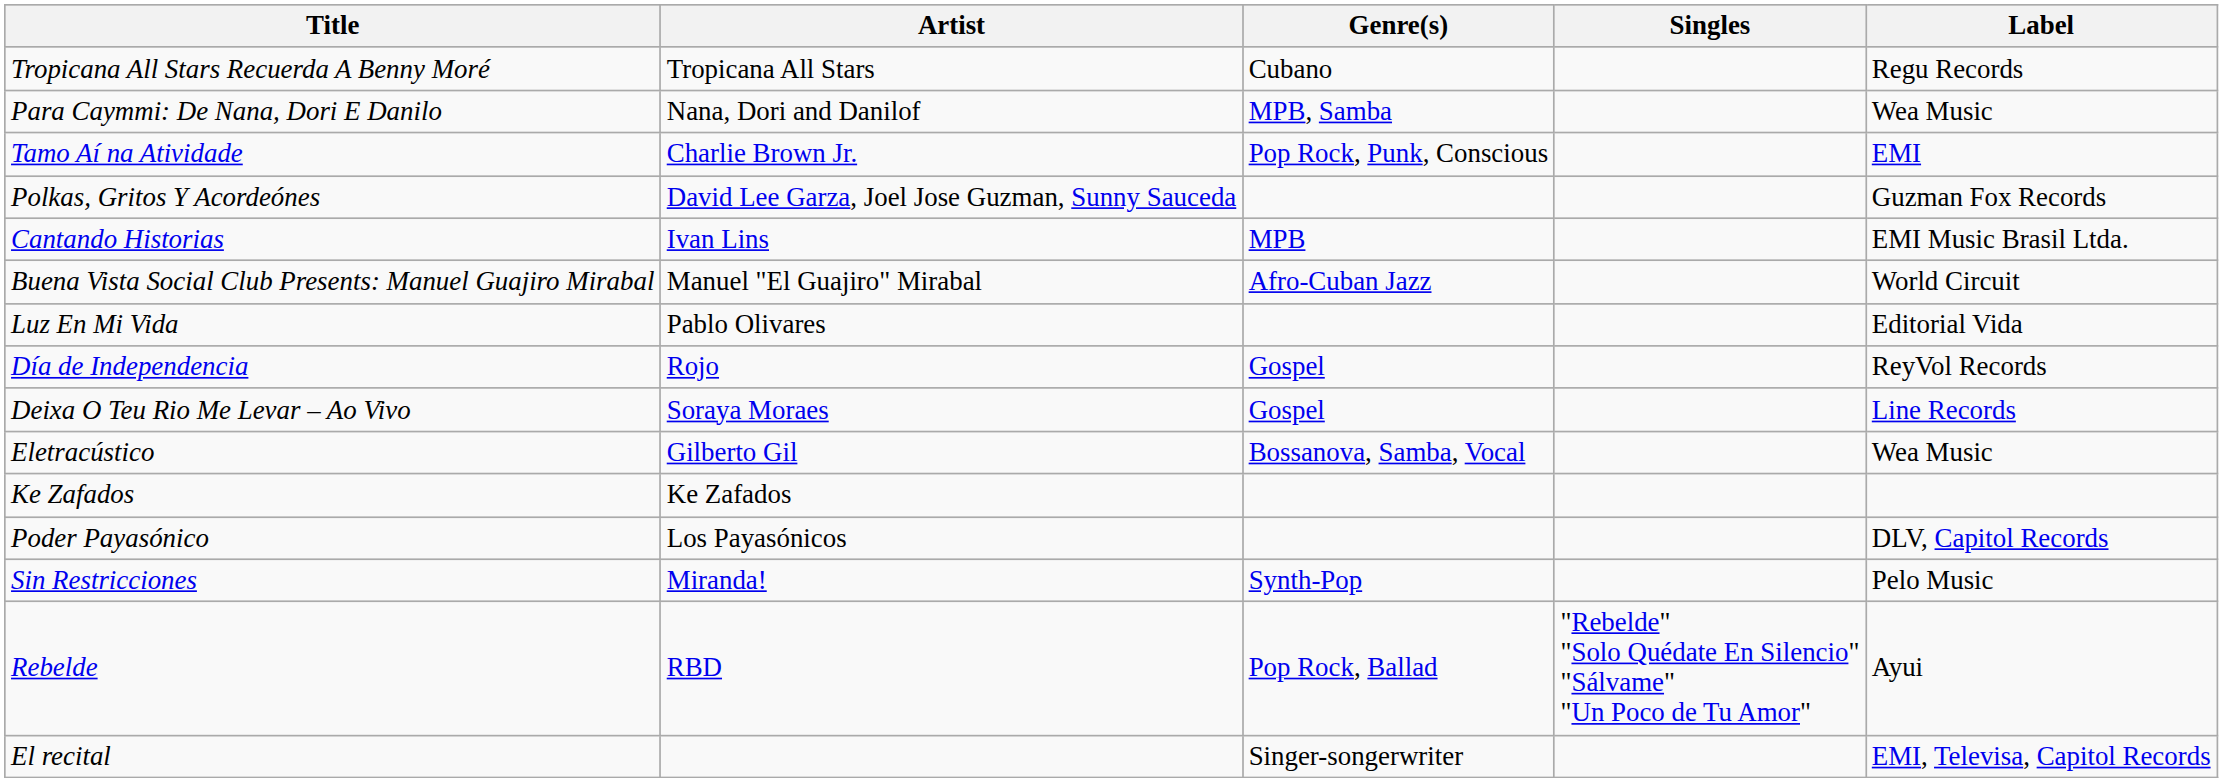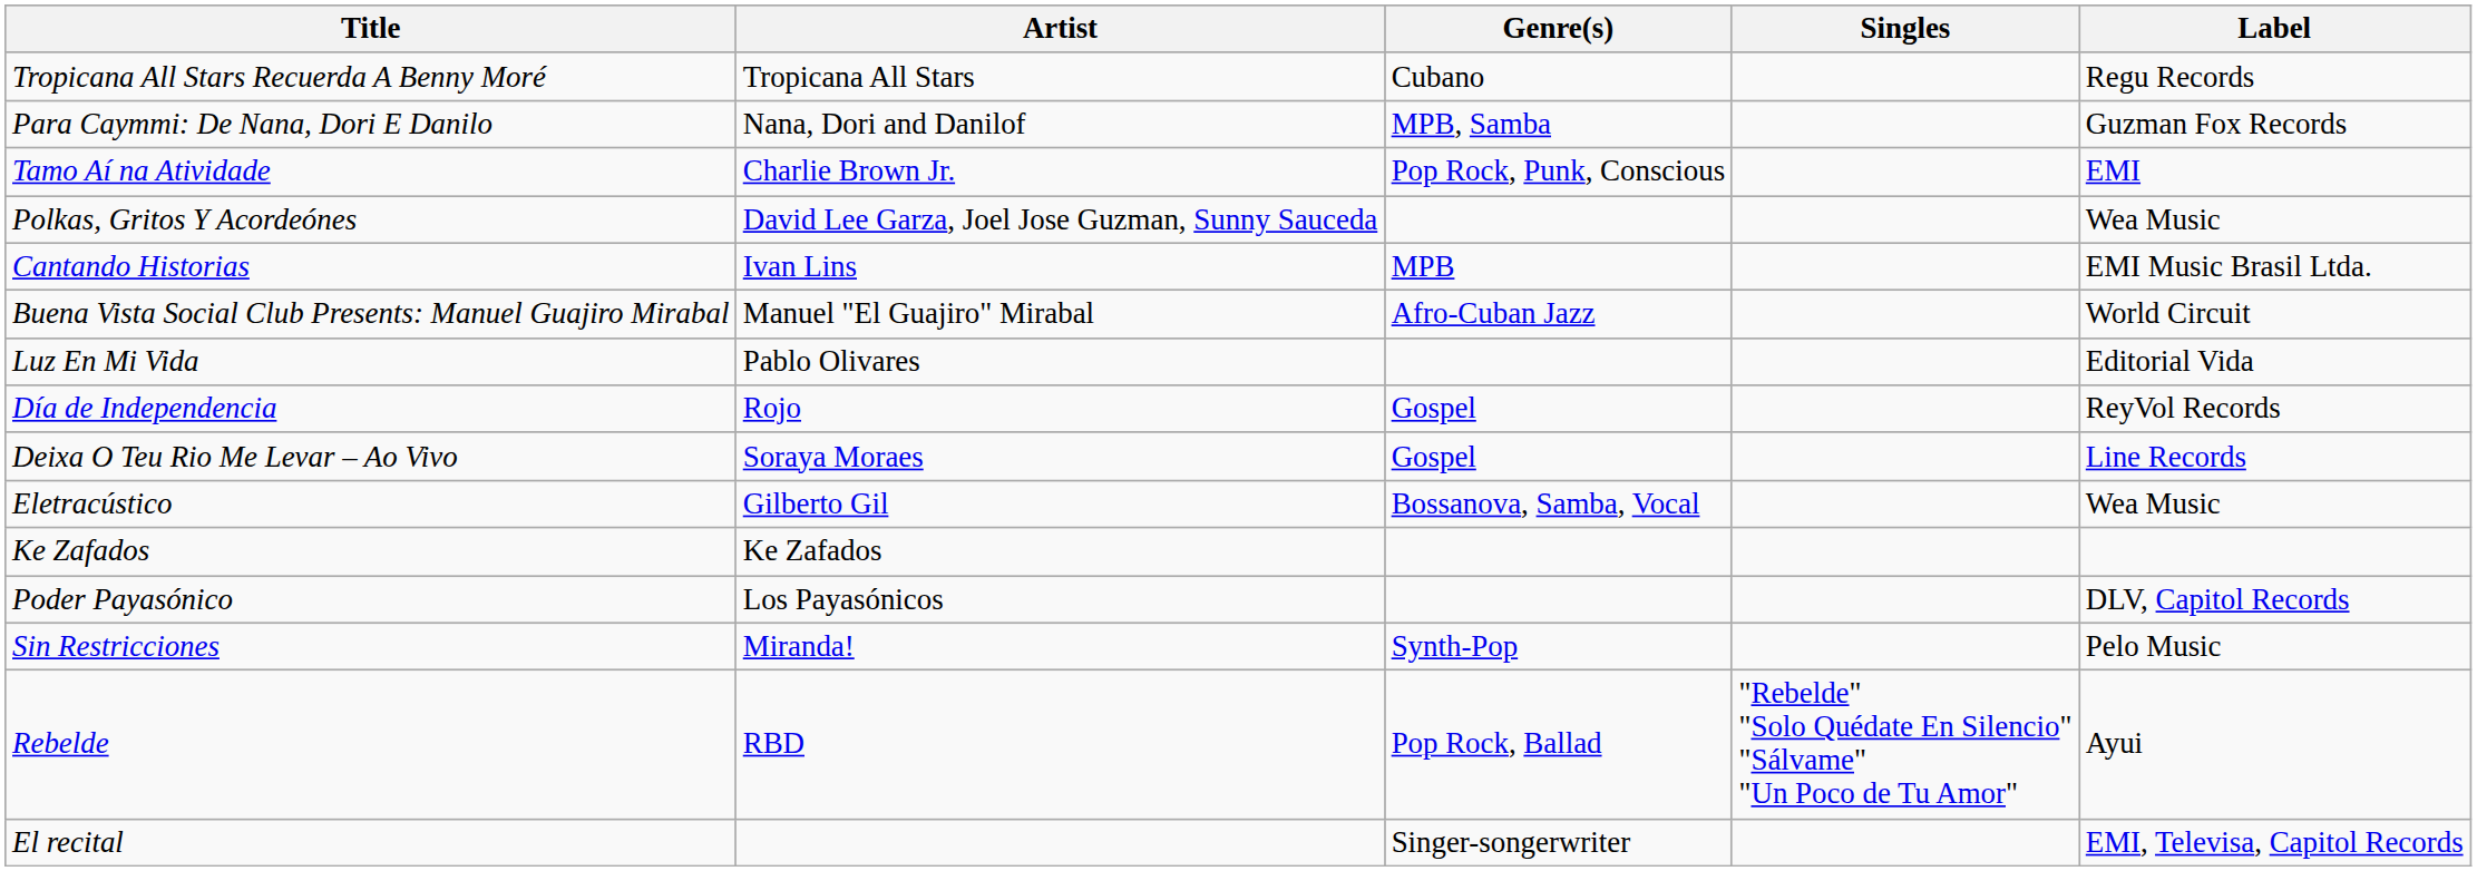Para Caymmi: De Nana, Dori E Danilo | Label: Wea Music -> Guzman Fox Records
Polkas, Gritos Y Acordeónes | Label: Guzman Fox Records -> Wea Music
